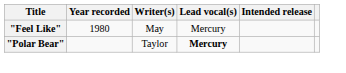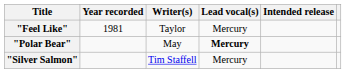"Feel Like" | Year recorded: 1980 -> 1981
"Feel Like" | Writer(s): May -> Taylor
"Polar Bear" | Writer(s): Taylor -> May
+ row: "Silver Salmon" | Tim Staffell | Mercury
